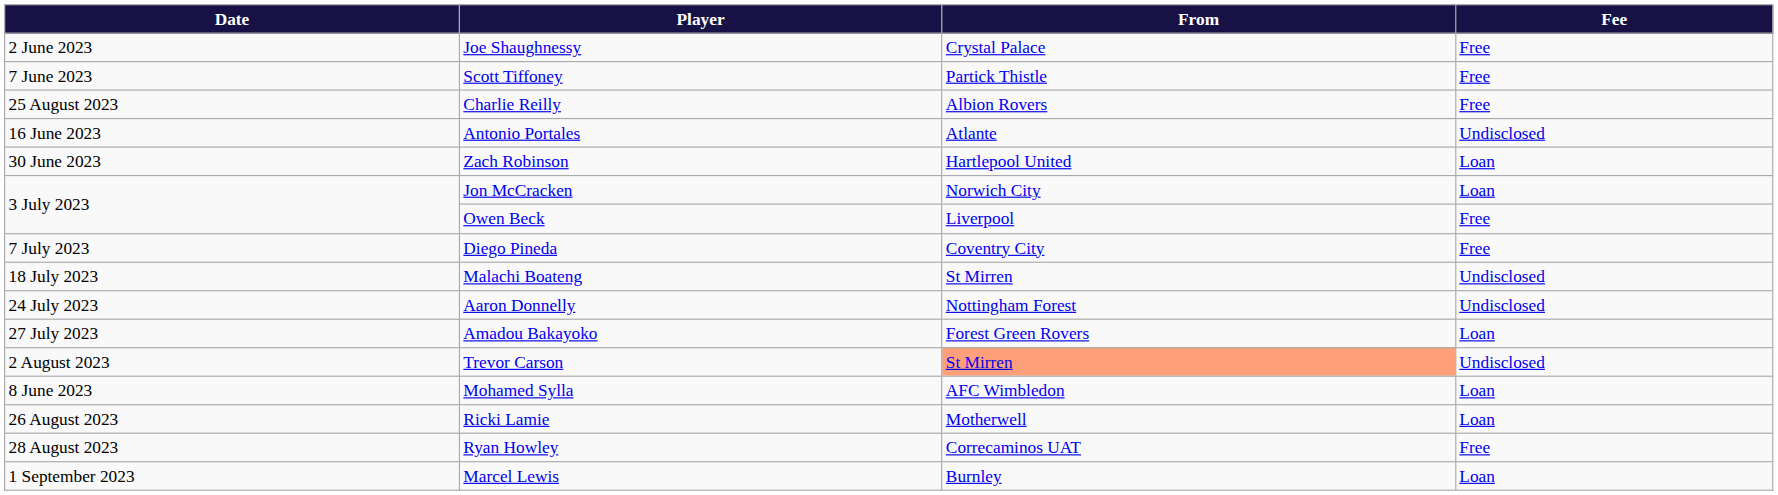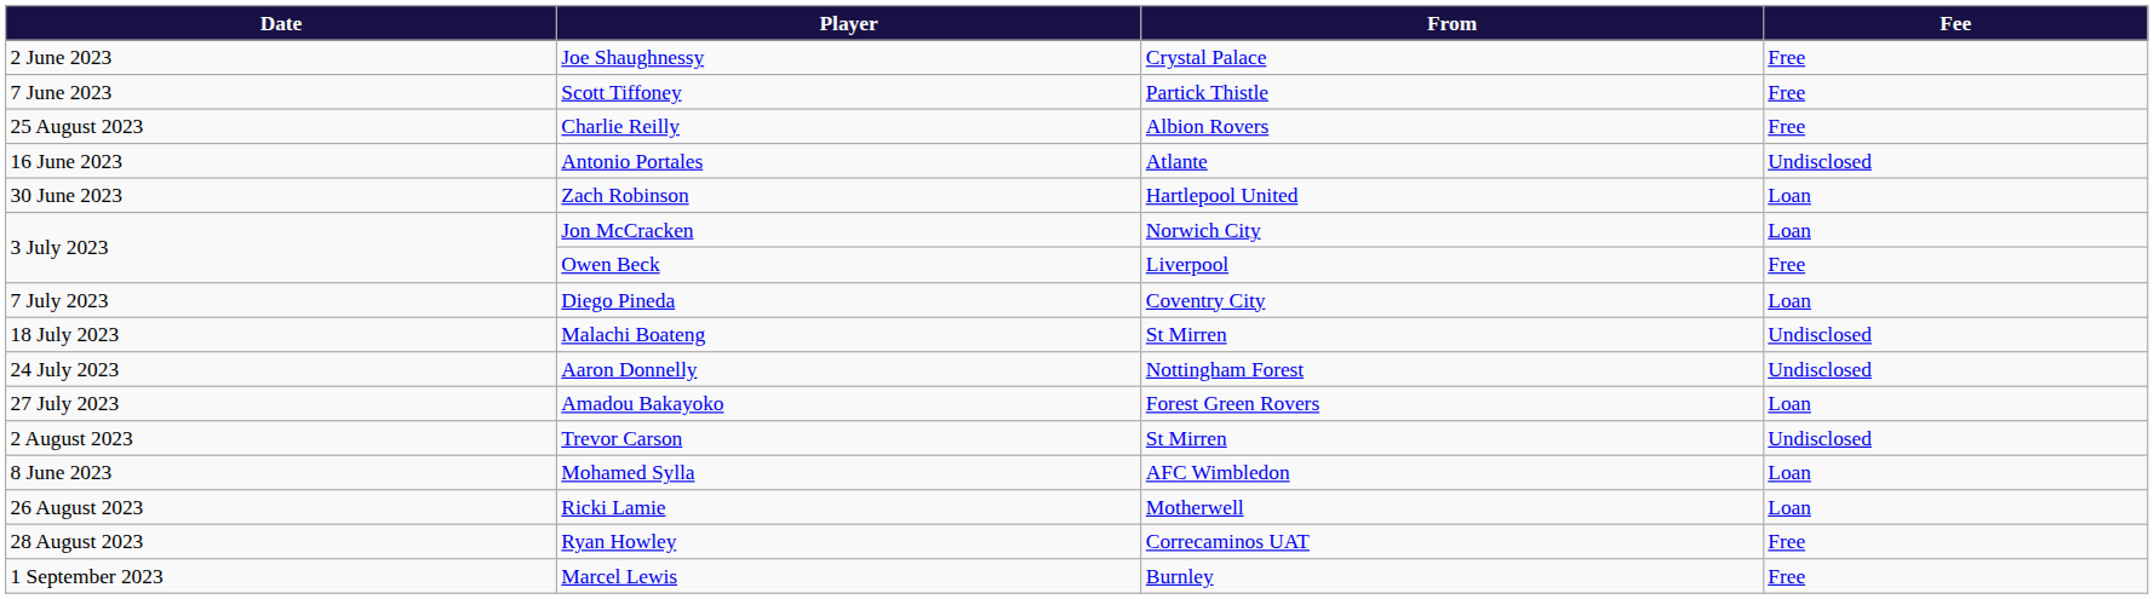Diego Pineda | Fee: Free -> Loan
Trevor Carson | From: lightsalmon background -> no background
Marcel Lewis | Fee: Loan -> Free
